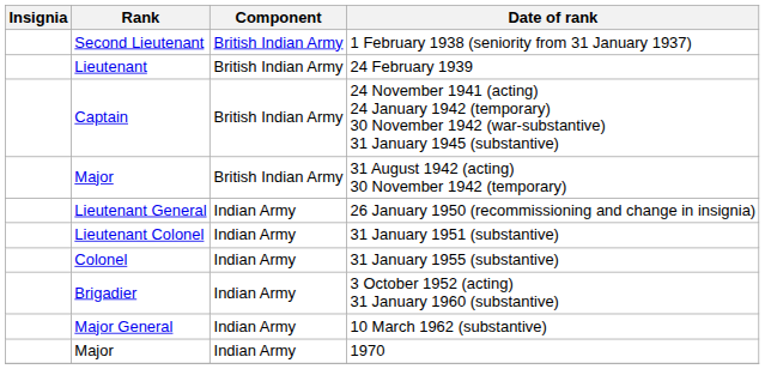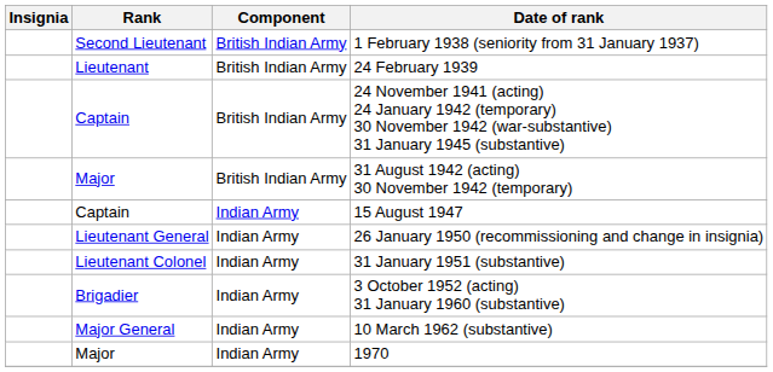+ row: Captain | Indian Army | 15 August 1947
- row: Colonel | Indian Army | 31 January 1955 (substantive)
